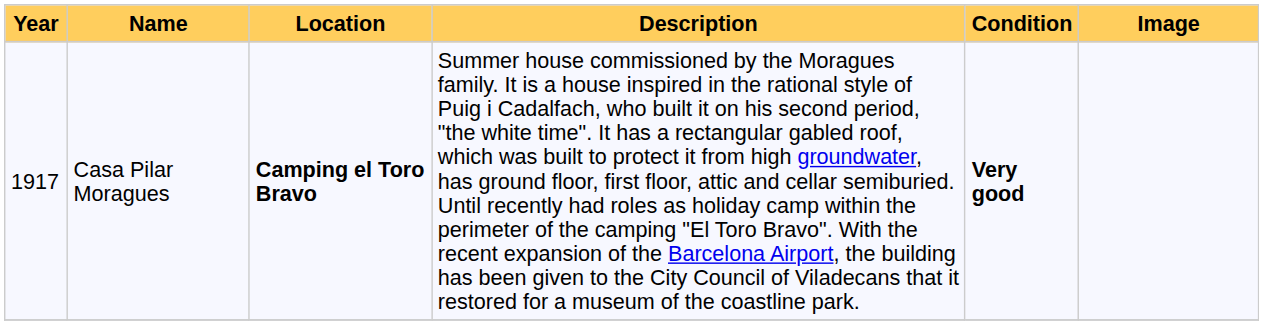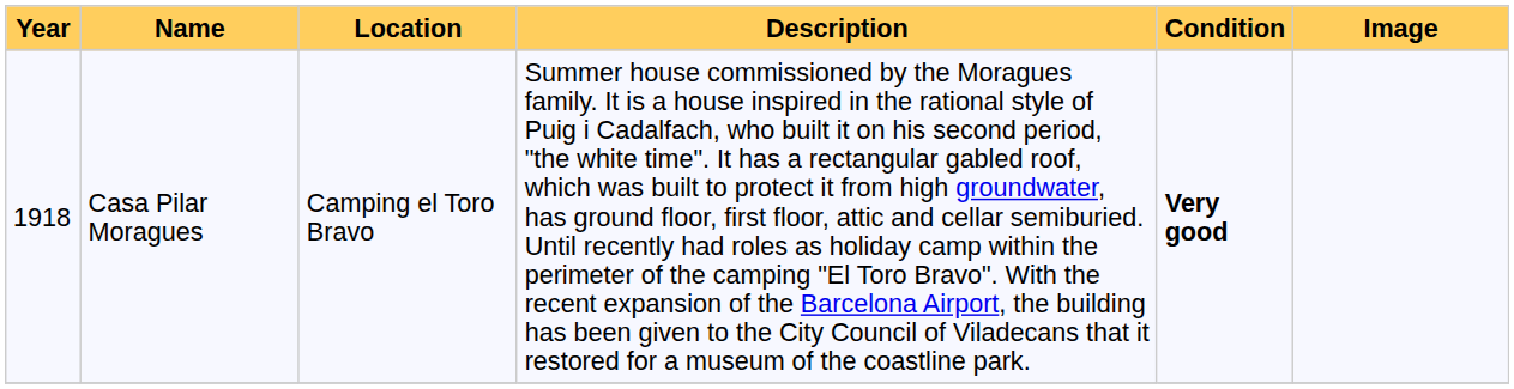Casa Pilar Moragues | Year: 1917 -> 1918
Casa Pilar Moragues | Location: bold -> normal
